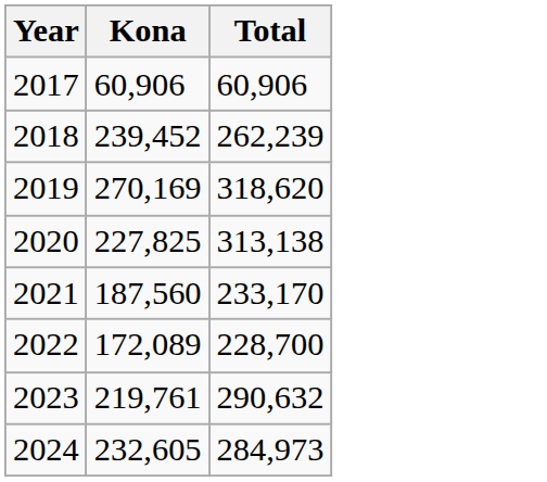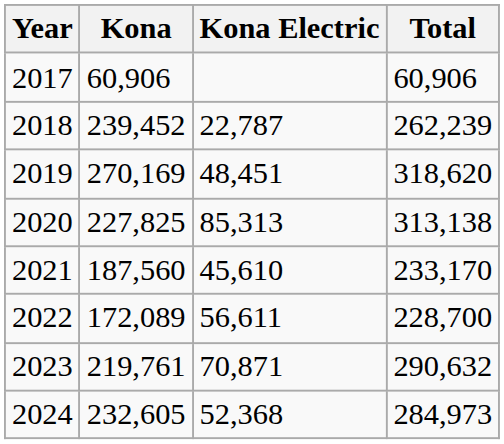+ column: Kona Electric | 22,787 | 48,451 | 85,313 | 45,610 | 56,611 | 70,871 | 52,368
